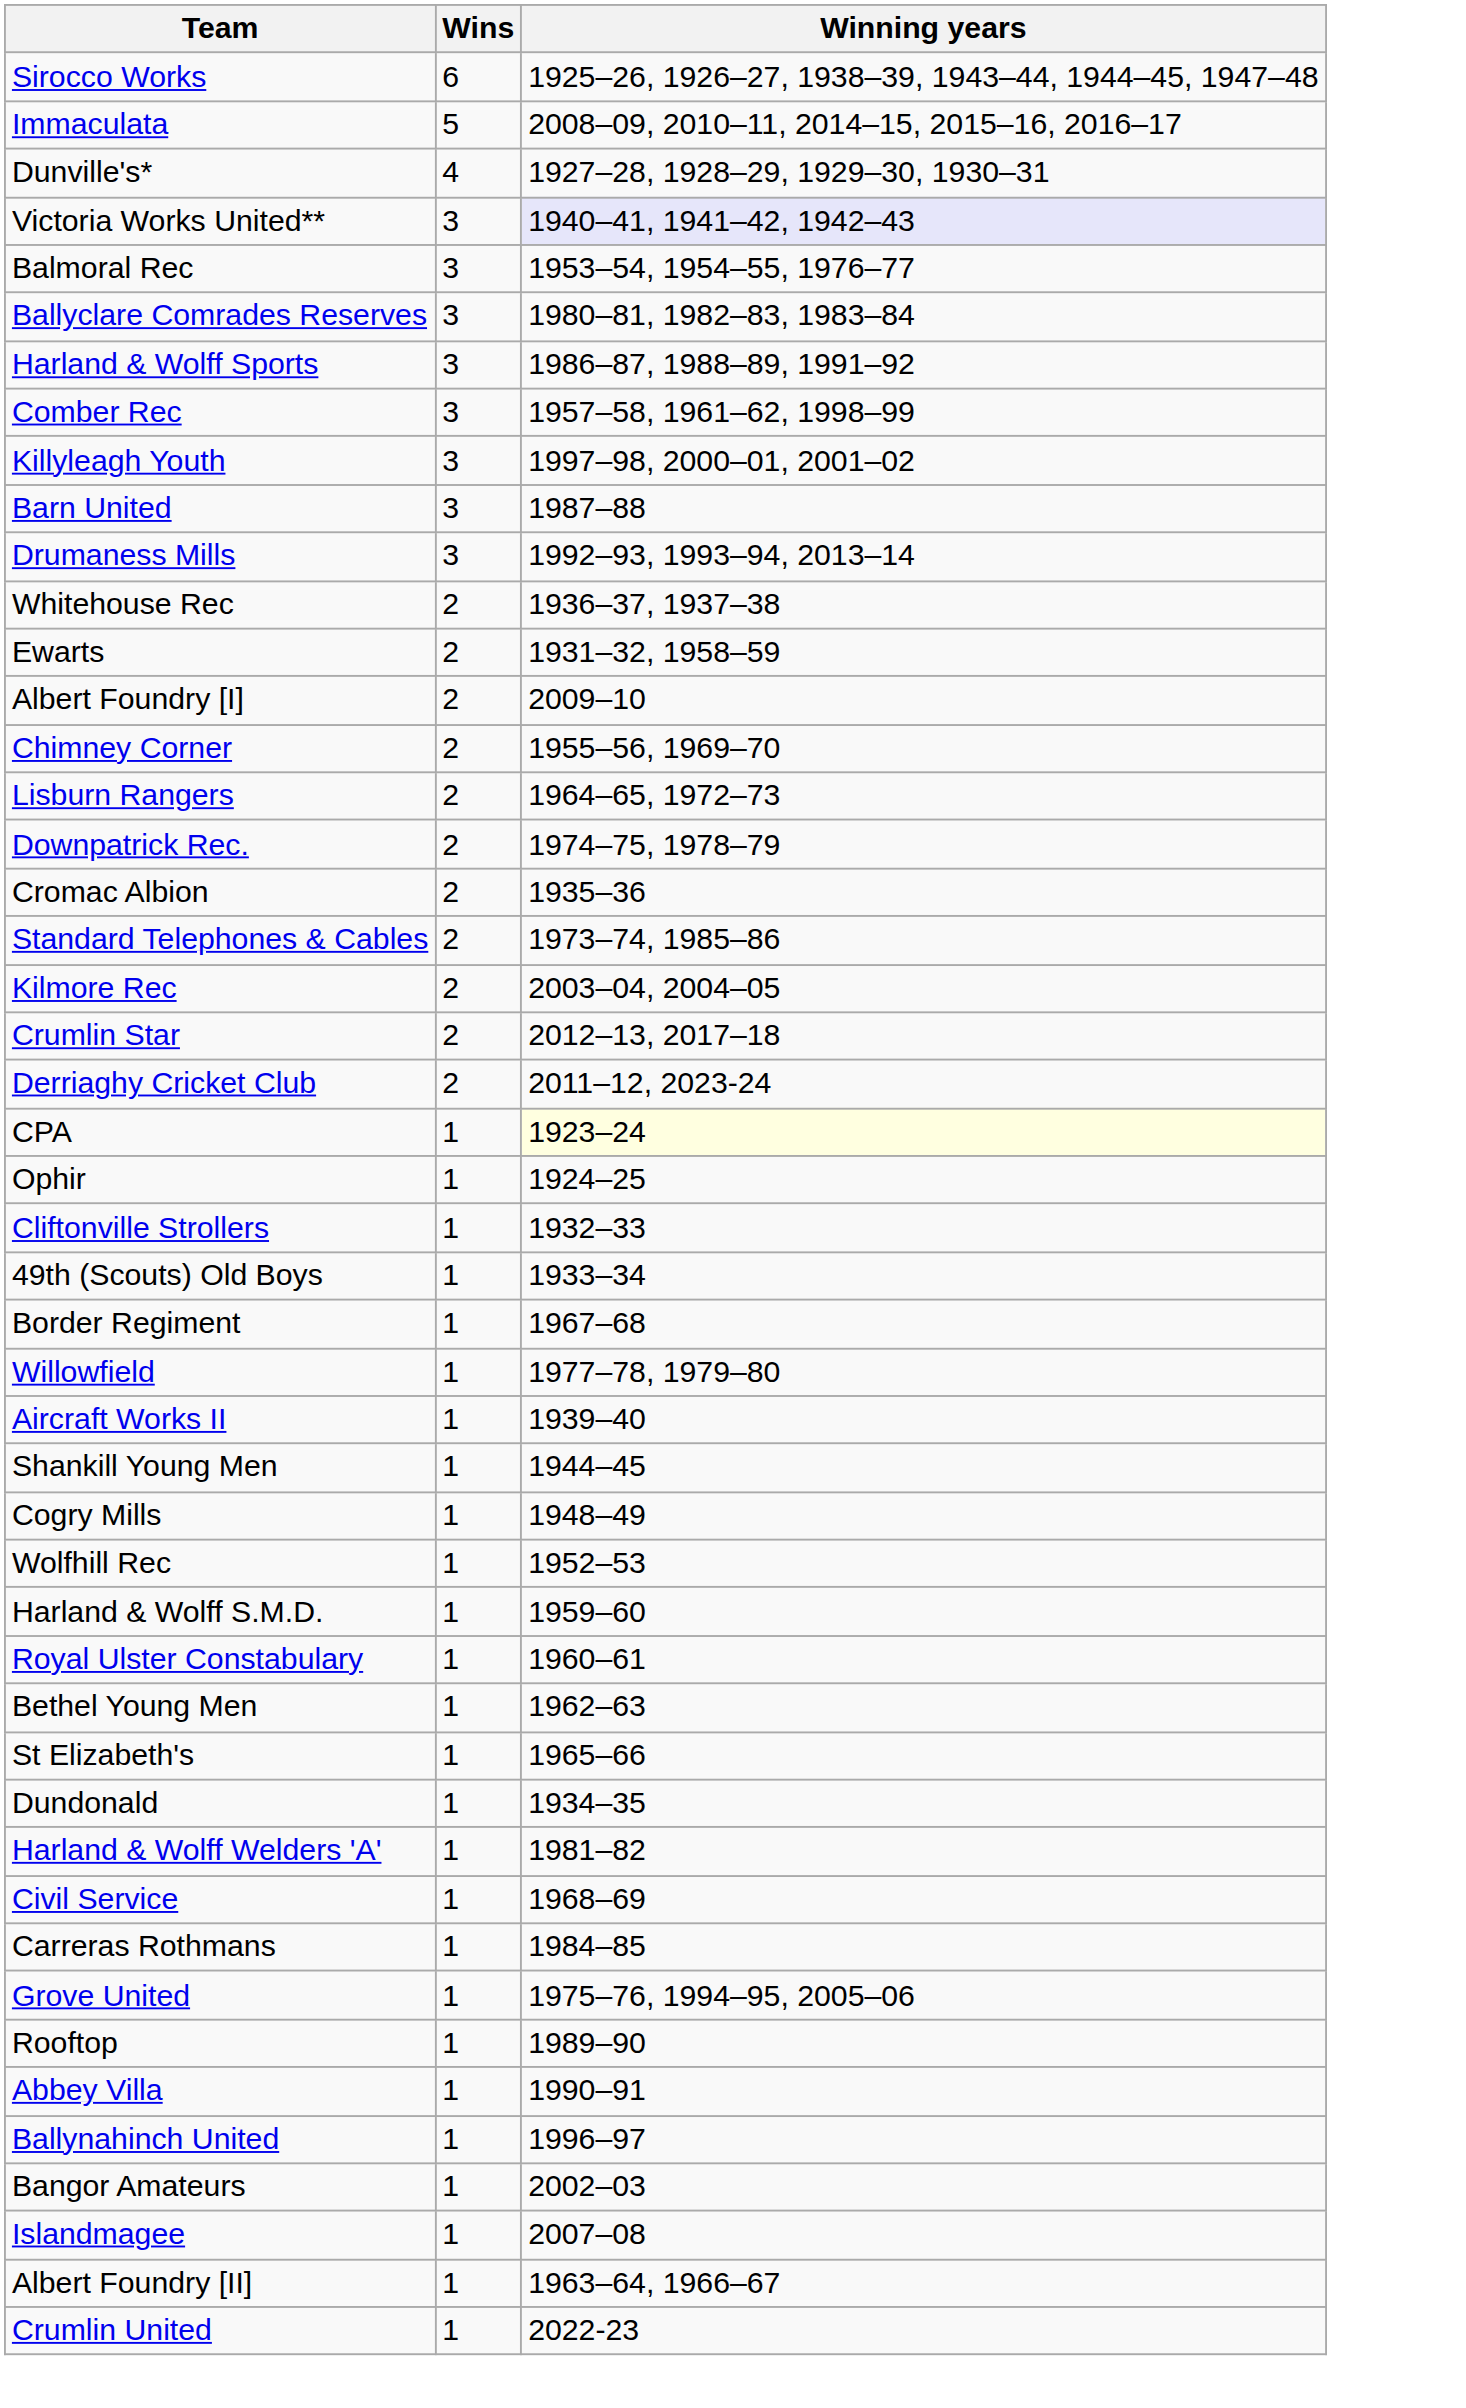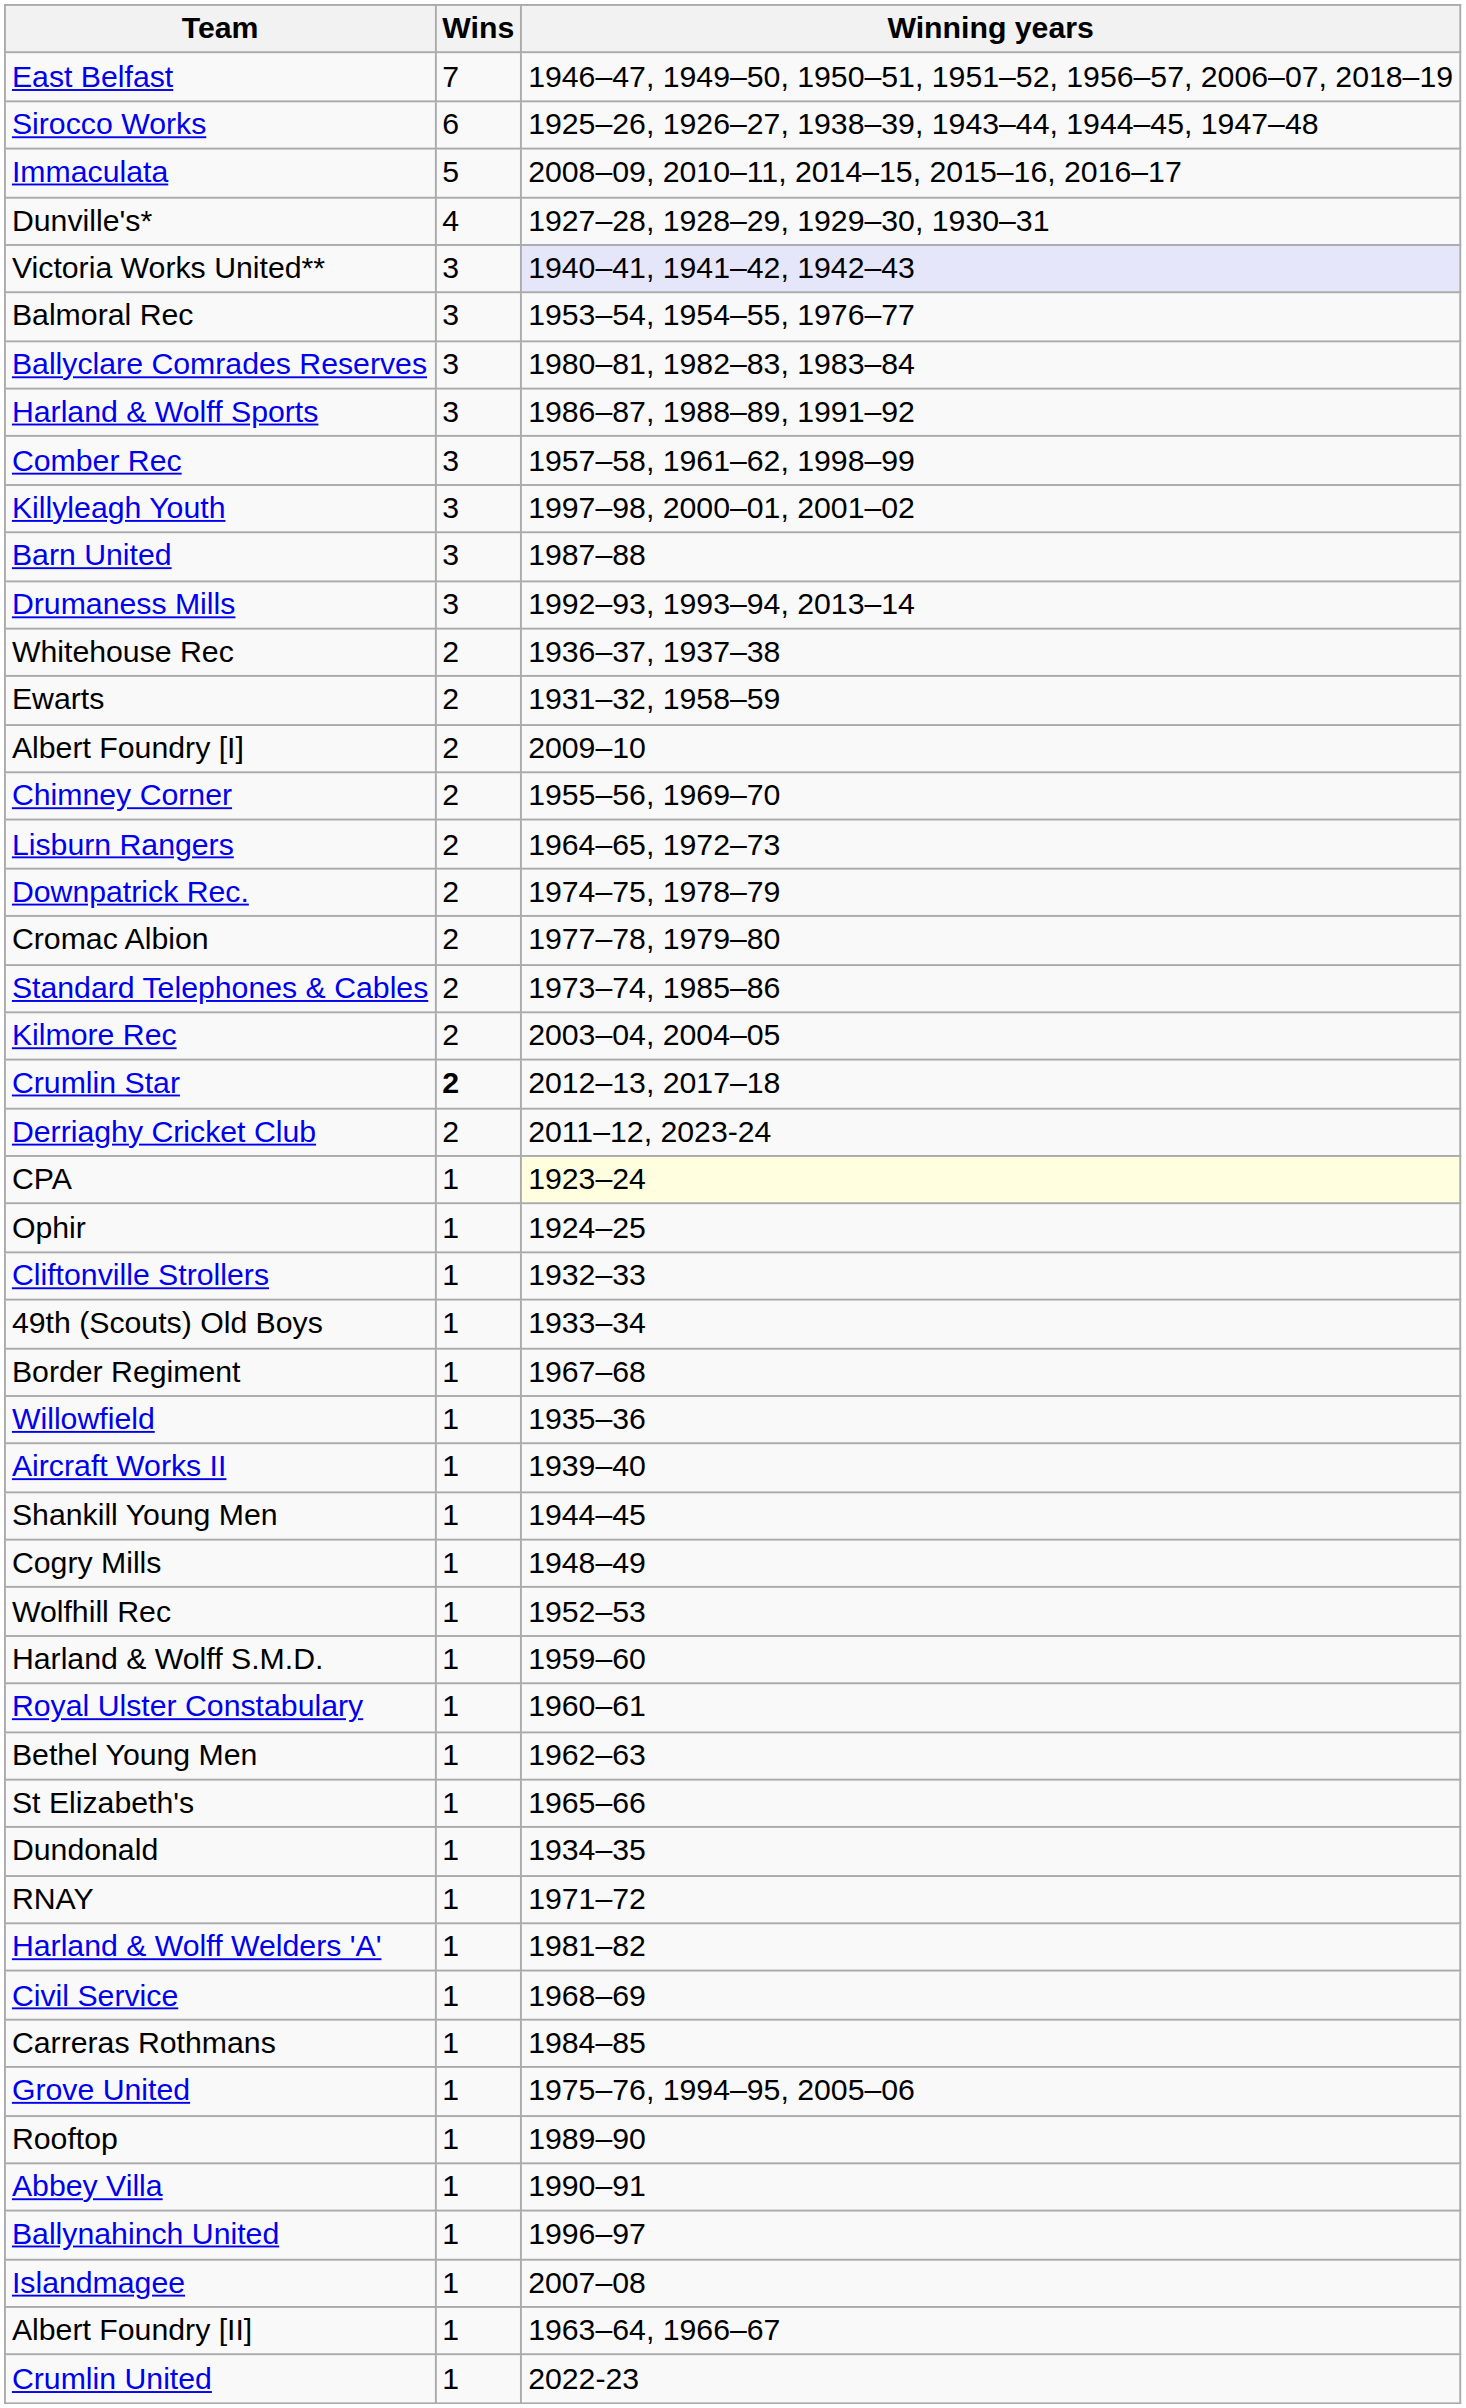+ row: East Belfast | 7 | 1946–47, 1949–50, 1950–51, 1951–52, 1956–57, 2006–07, 2018–19
Cromac Albion | Winning years: 1935–36 -> 1977–78, 1979–80
Crumlin Star | Wins: normal -> bold
Willowfield | Winning years: 1977–78, 1979–80 -> 1935–36
+ row: RNAY | 1 | 1971–72
- row: Bangor Amateurs | 1 | 2002–03
